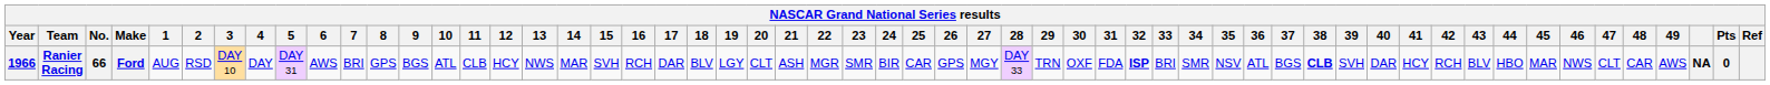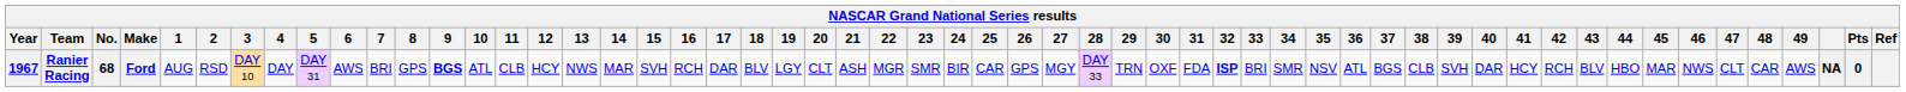Ranier Racing | Year: 1966 -> 1967
Ranier Racing | No.: 66 -> 68
Ranier Racing | 9: normal -> bold
Ranier Racing | 38: bold -> normal
